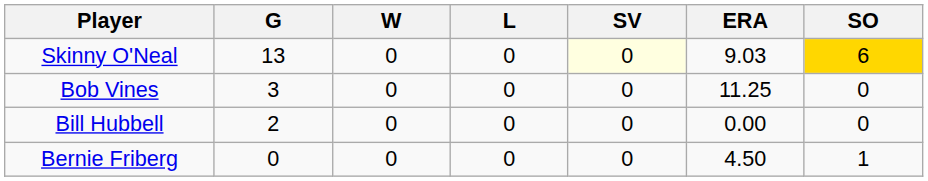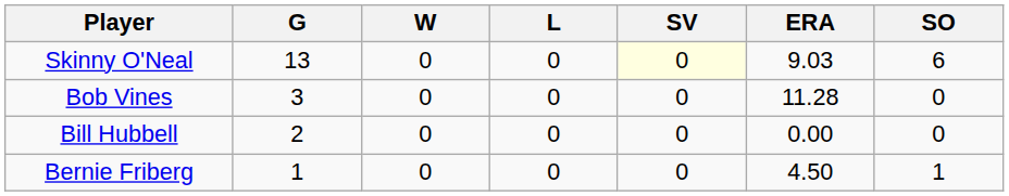Skinny O'Neal | SO: gold background -> no background
Bob Vines | ERA: 11.25 -> 11.28
Bernie Friberg | G: 0 -> 1
